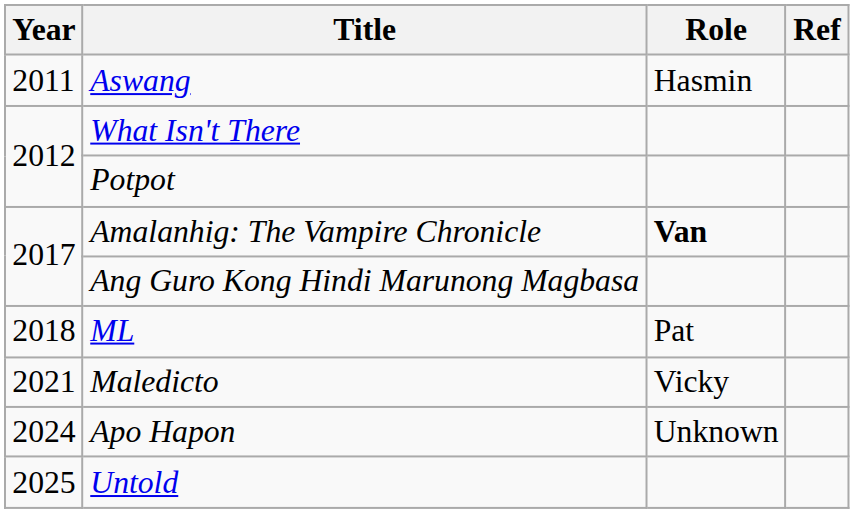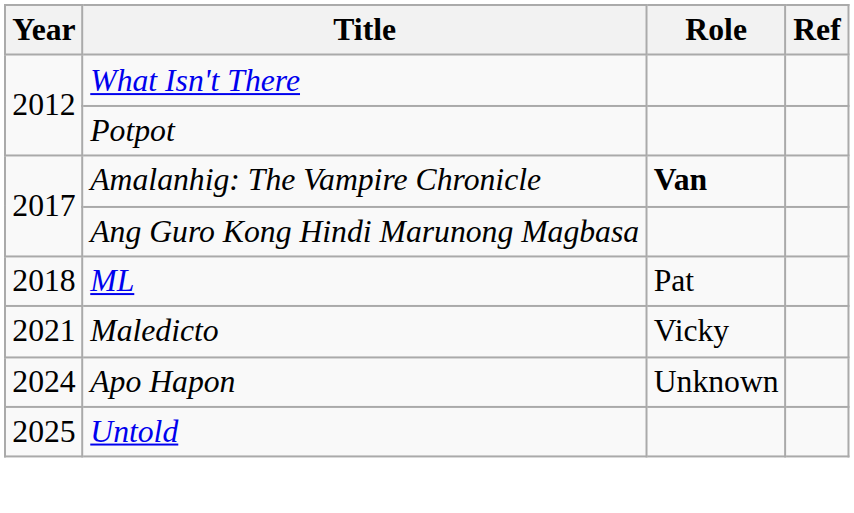- row: 2011 | Aswang | Hasmin
